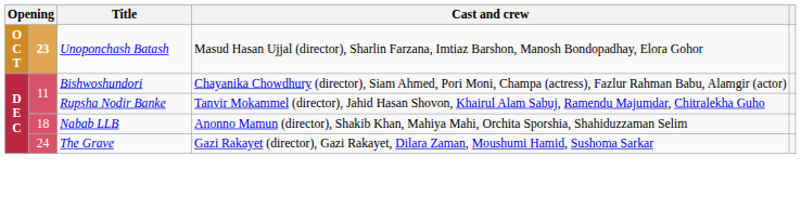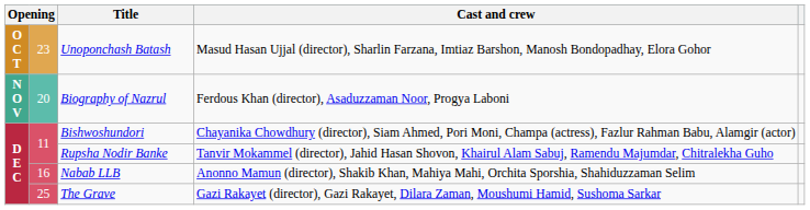Unoponchash Batash | column 2: bold -> normal
+ row: N O V | 20 | Biography of Nazrul | Ferdous Khan (director), Asaduzzaman Noor, Progya Laboni
Nabab LLB | column 2: 18 -> 16
The Grave | column 2: 24 -> 25
